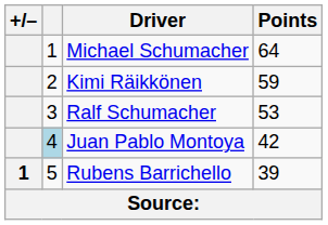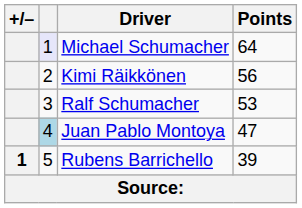Michael Schumacher | column 2: no background -> lavender background
Kimi Räikkönen | Points: 59 -> 56
Juan Pablo Montoya | Points: 42 -> 47
